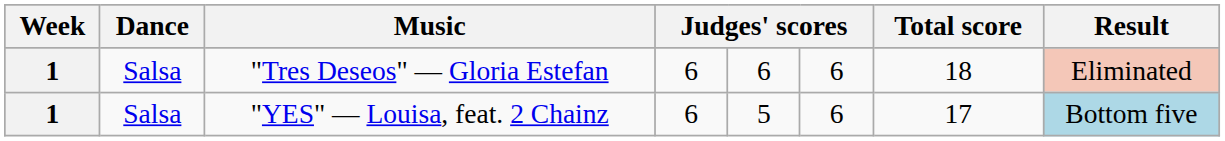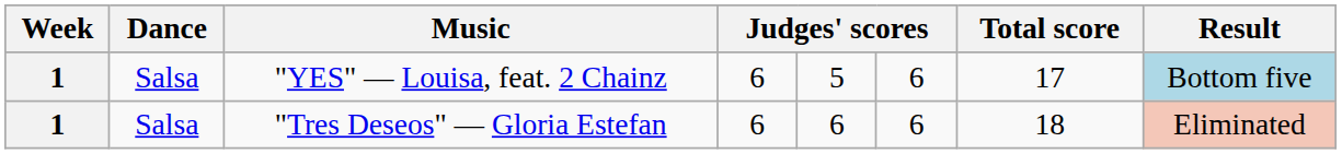rows swapped: "YES" — Louisa, feat. 2 Chainz <-> "Tres Deseos" — Gloria Estefan
